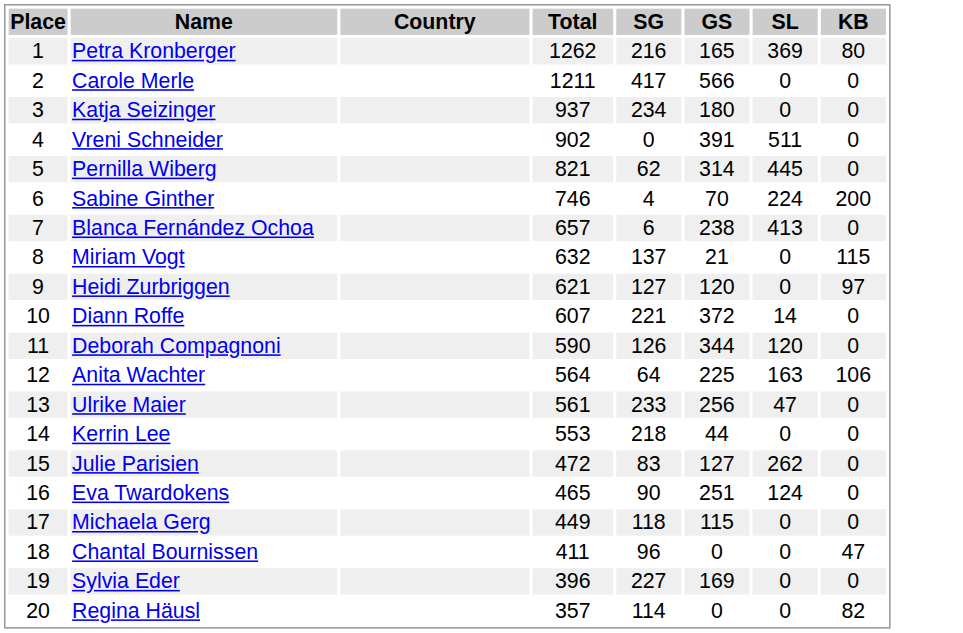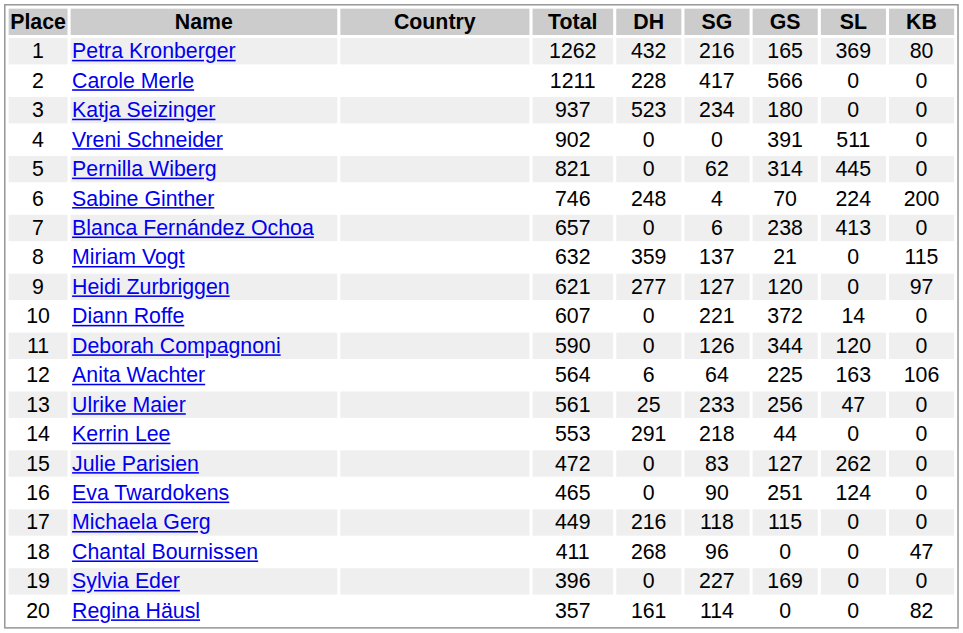+ column: DH | 432 | 228 | 523 | 0 | 0 | 248 | 0 | 359 | 277 | 0 | 0 | 6 | 25 | 291 | 0 | 0 | 216 | 268 | 0 | 161
